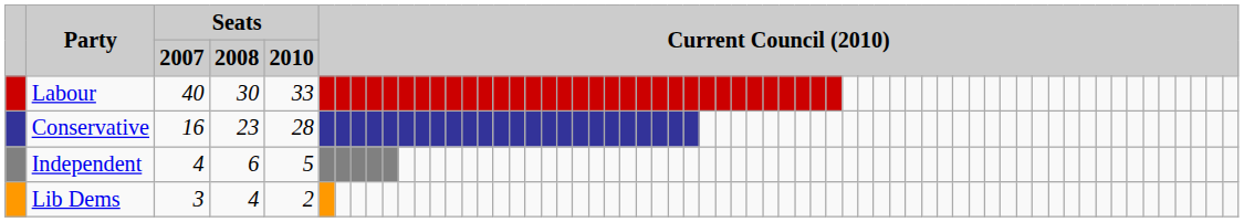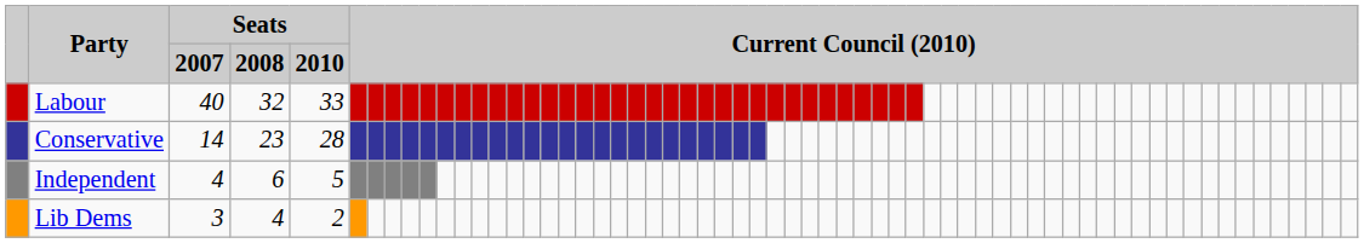Labour | Seats / 2008: 30 -> 32
Conservative | Seats / 2007: 16 -> 14
